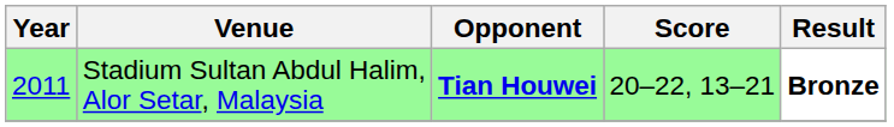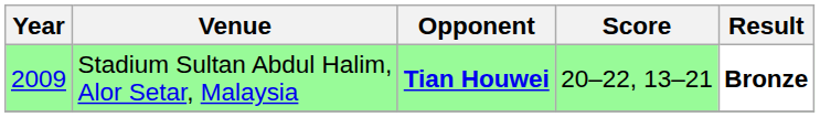Stadium Sultan Abdul Halim, Alor Setar, Malaysia | Year: 2011 -> 2009
